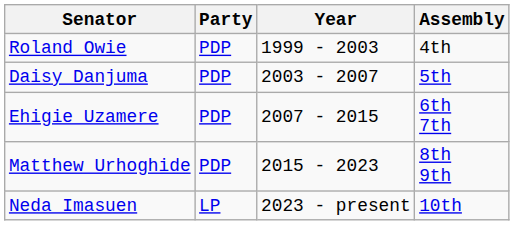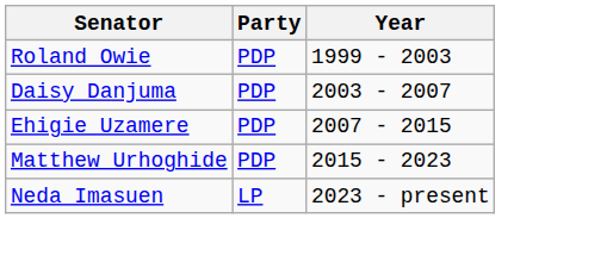- column: Assembly | 4th | 5th | 6th 7th | 8th 9th | 10th
